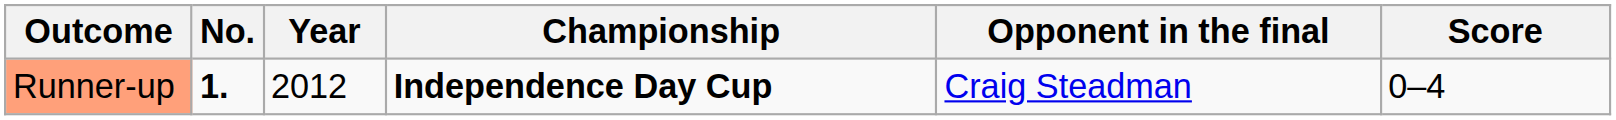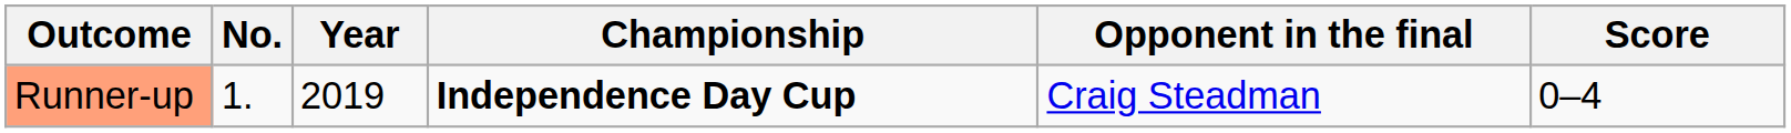Runner-up | No.: bold -> normal
Runner-up | Year: 2012 -> 2019
